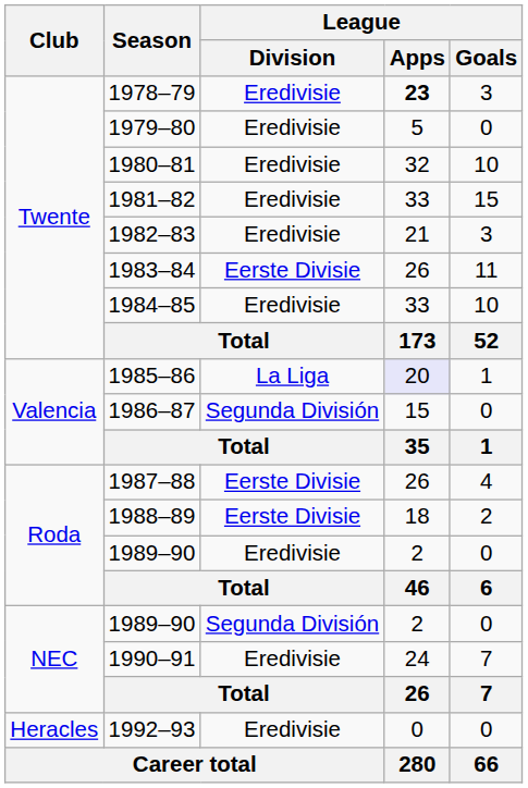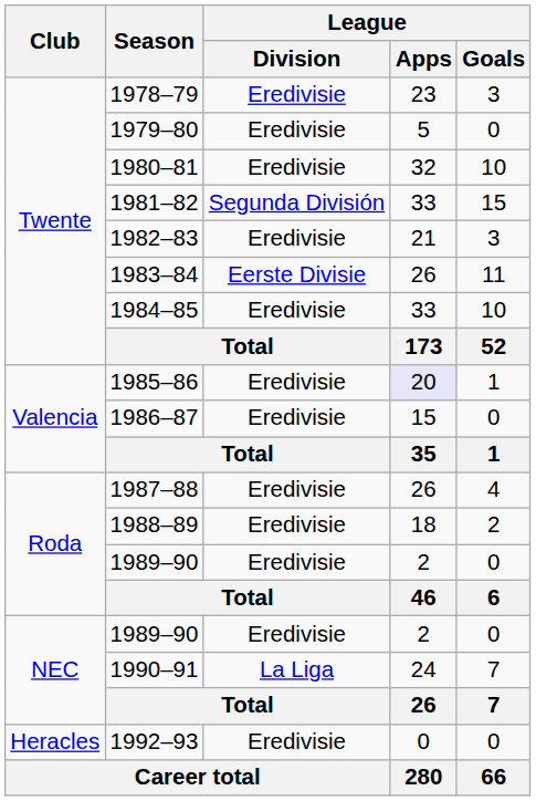1978–79 | League / Apps: bold -> normal
1981–82 | League / Division: Eredivisie -> Segunda División
1985–86 | League / Division: La Liga -> Eredivisie
1986–87 | League / Division: Segunda División -> Eredivisie
1987–88 | League / Division: Eerste Divisie -> Eredivisie
1988–89 | League / Division: Eerste Divisie -> Eredivisie
NEC / 1989–90 | League / Division: Segunda División -> Eredivisie
1990–91 | League / Division: Eredivisie -> La Liga
